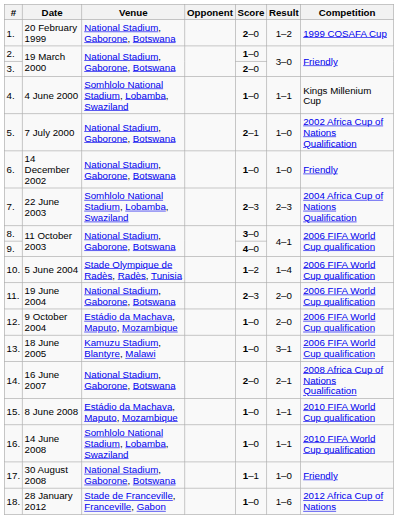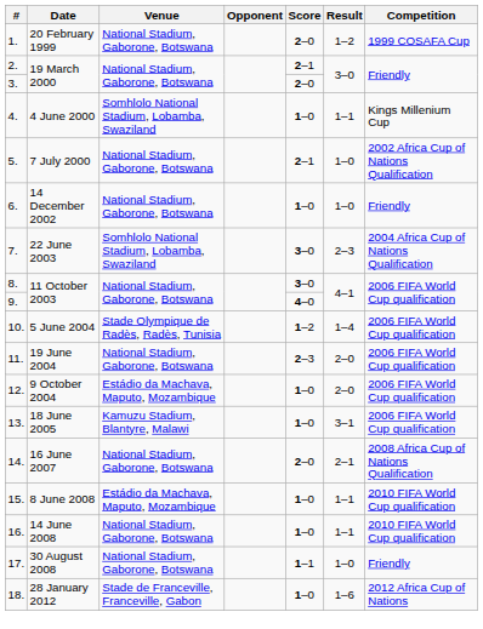2. | Score: 1–0 -> 2–1
7. | Score: 2–3 -> 3–0
16. | Venue: Somhlolo National Stadium, Lobamba, Swaziland -> National Stadium, Gaborone, Botswana
